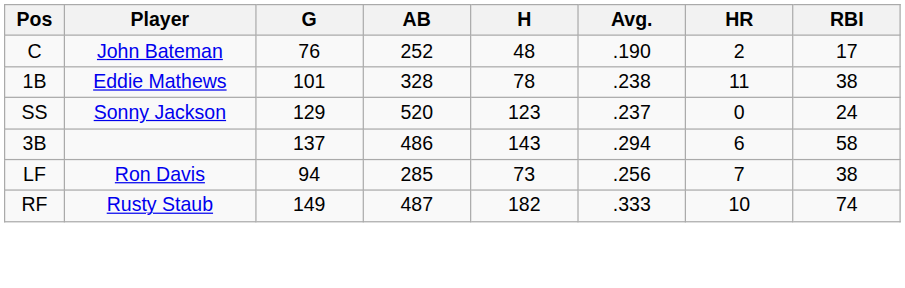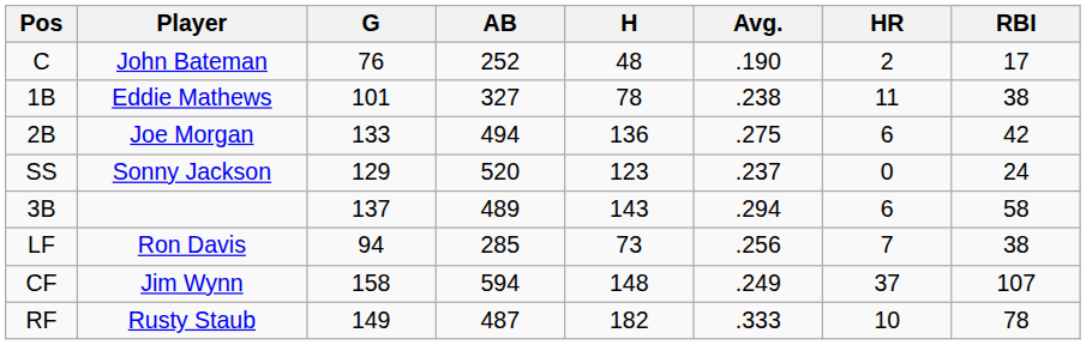1B | AB: 328 -> 327
+ row: 2B | Joe Morgan | 133 | 494 | 136 | .275 | 6 | 42
3B | AB: 486 -> 489
+ row: CF | Jim Wynn | 158 | 594 | 148 | .249 | 37 | 107
RF | RBI: 74 -> 78
